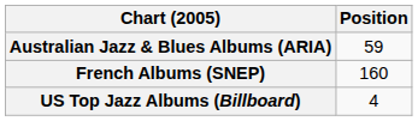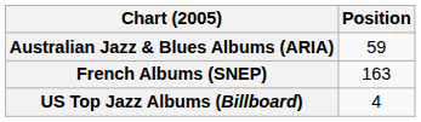French Albums (SNEP) | Position: 160 -> 163
